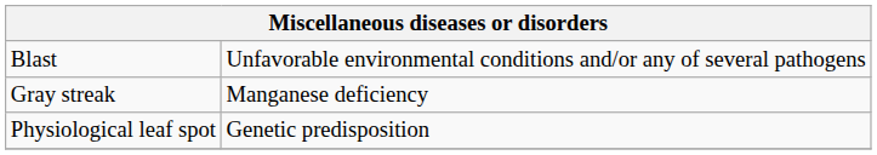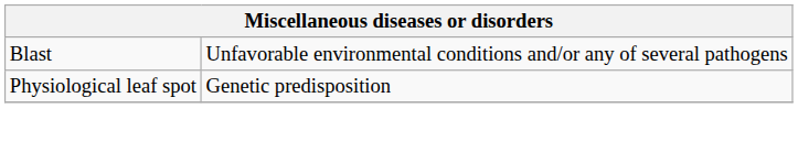- row: Gray streak | Manganese deficiency
